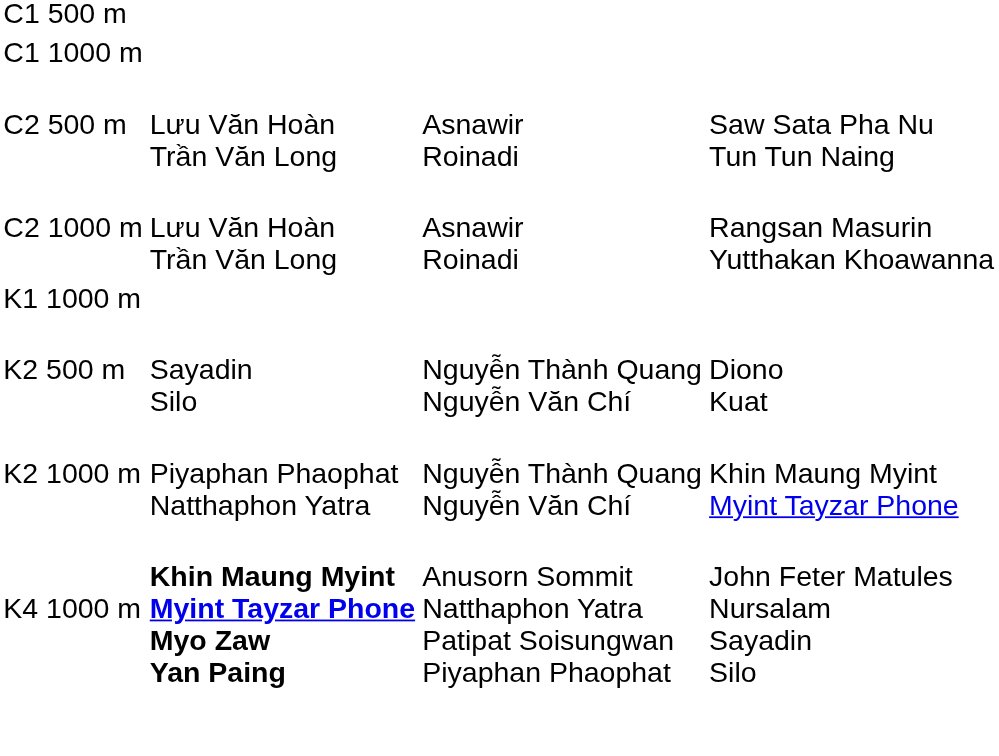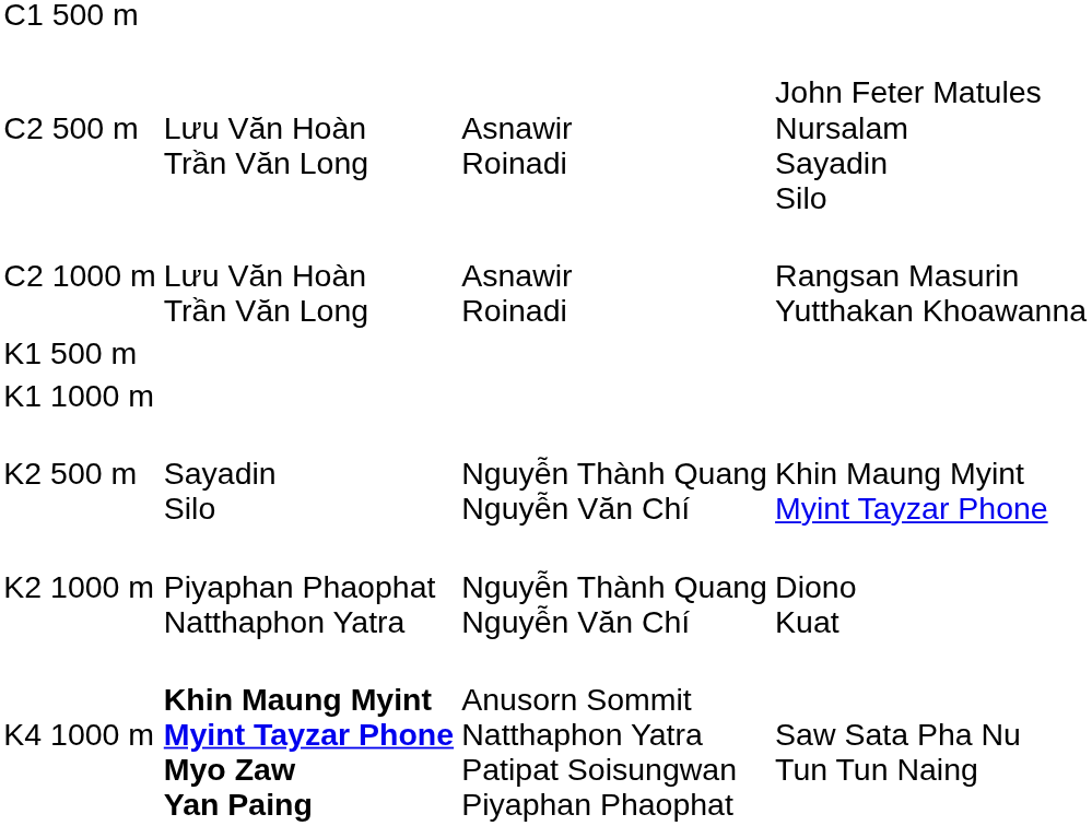- row: C1 1000 m
C2 500 m | column 4: Saw Sata Pha Nu Tun Tun Naing -> John Feter Matules Nursalam Sayadin Silo
+ row: K1 500 m
K2 500 m | column 4: Diono Kuat -> Khin Maung Myint Myint Tayzar Phone
K2 1000 m | column 4: Khin Maung Myint Myint Tayzar Phone -> Diono Kuat
K4 1000 m | column 4: John Feter Matules Nursalam Sayadin Silo -> Saw Sata Pha Nu Tun Tun Naing
